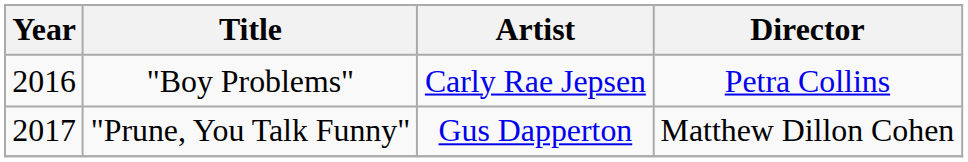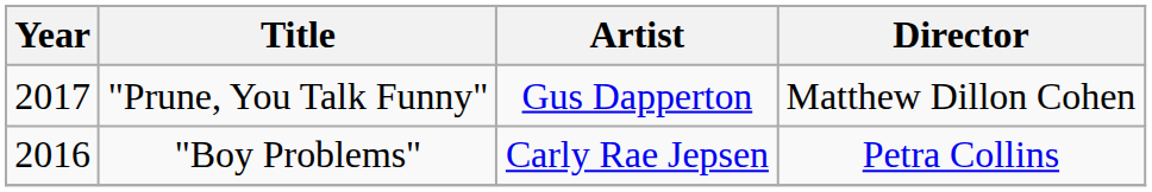rows swapped: "Boy Problems" <-> "Prune, You Talk Funny"
